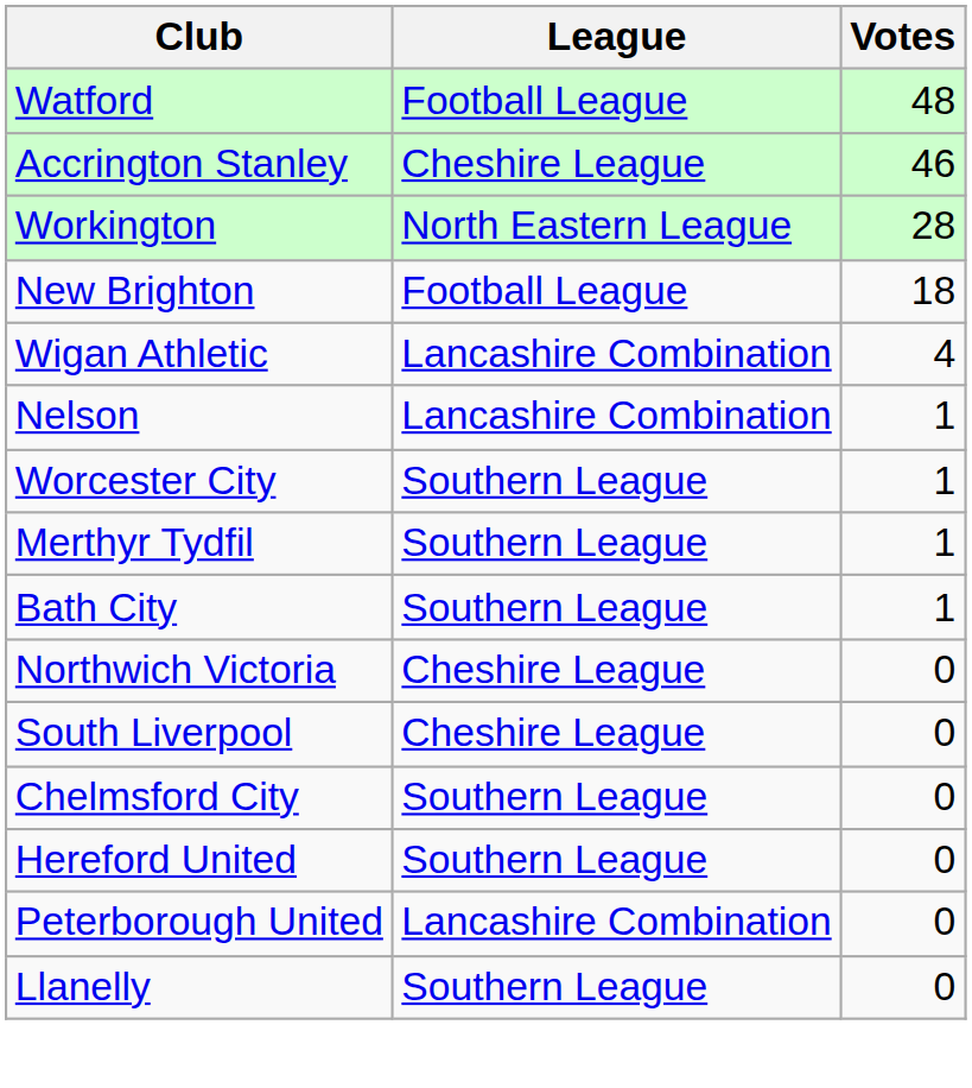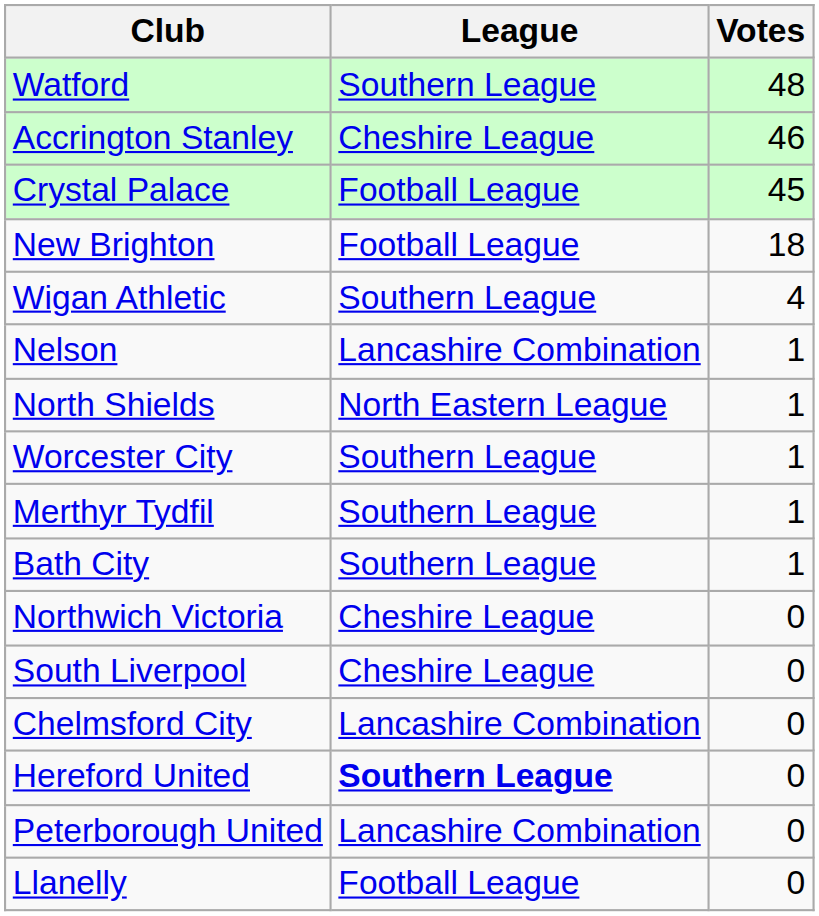Watford | League: Football League -> Southern League
+ row: Crystal Palace | Football League | 45
- row: Workington | North Eastern League | 28
Wigan Athletic | League: Lancashire Combination -> Southern League
+ row: North Shields | North Eastern League | 1
Chelmsford City | League: Southern League -> Lancashire Combination
Hereford United | League: normal -> bold
Llanelly | League: Southern League -> Football League
